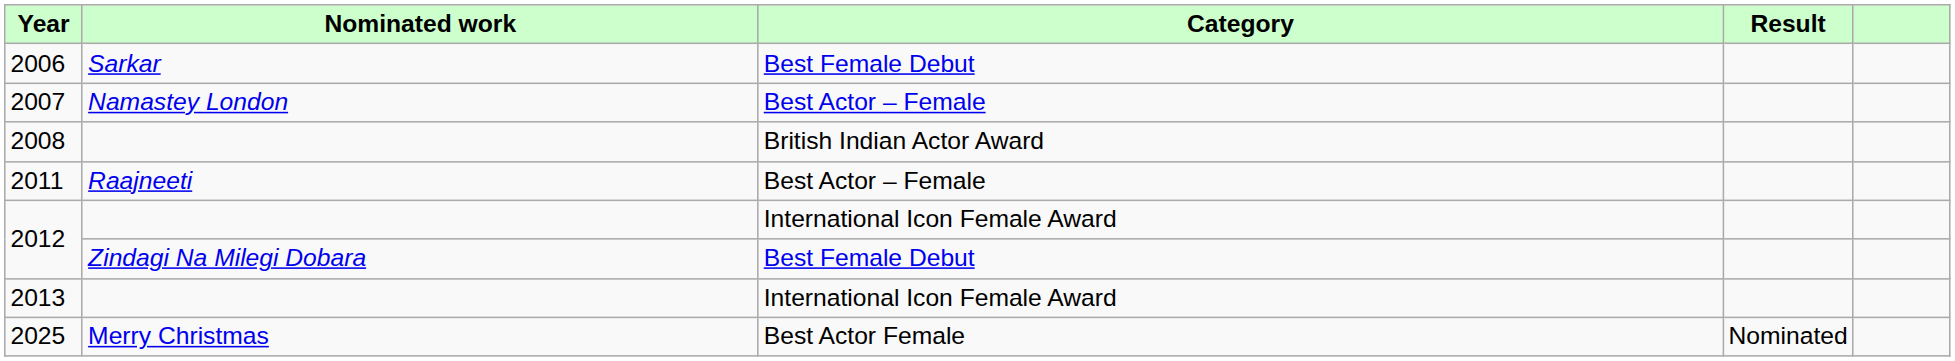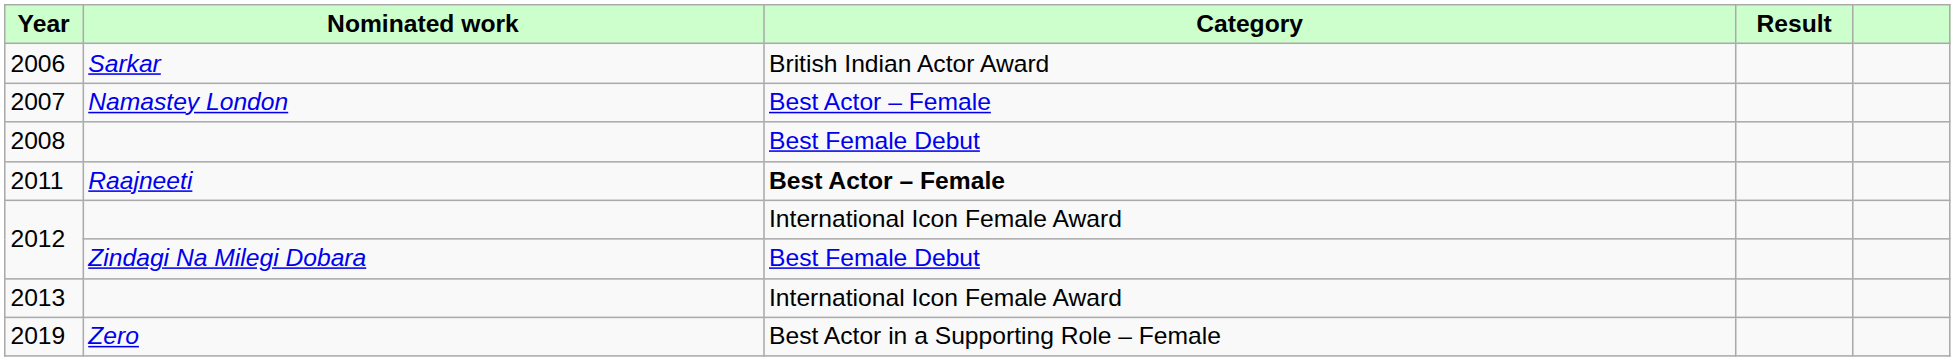2006 | Category: Best Female Debut -> British Indian Actor Award
2008 | Category: British Indian Actor Award -> Best Female Debut
2011 | Category: normal -> bold
+ row: 2019 | Zero | Best Actor in a Supporting Role – Female
- row: 2025 | Merry Christmas | Best Actor Female | Nominated
